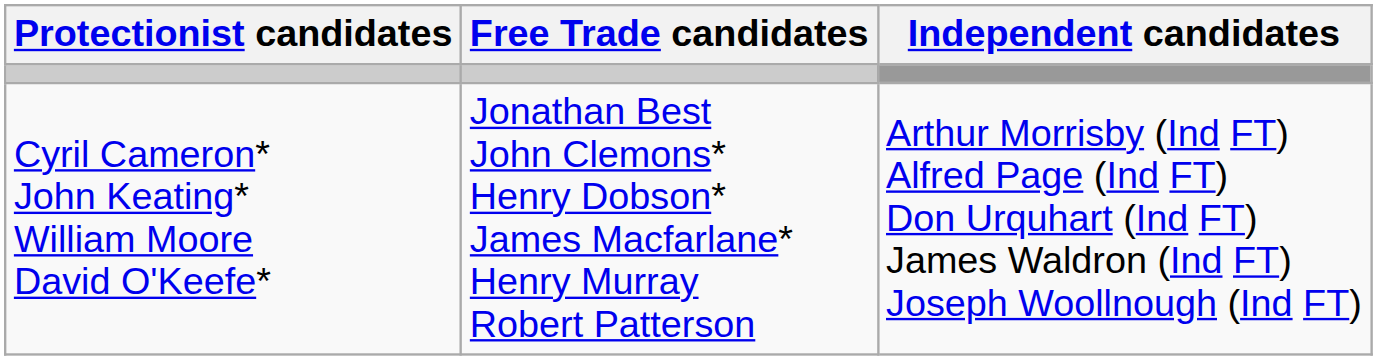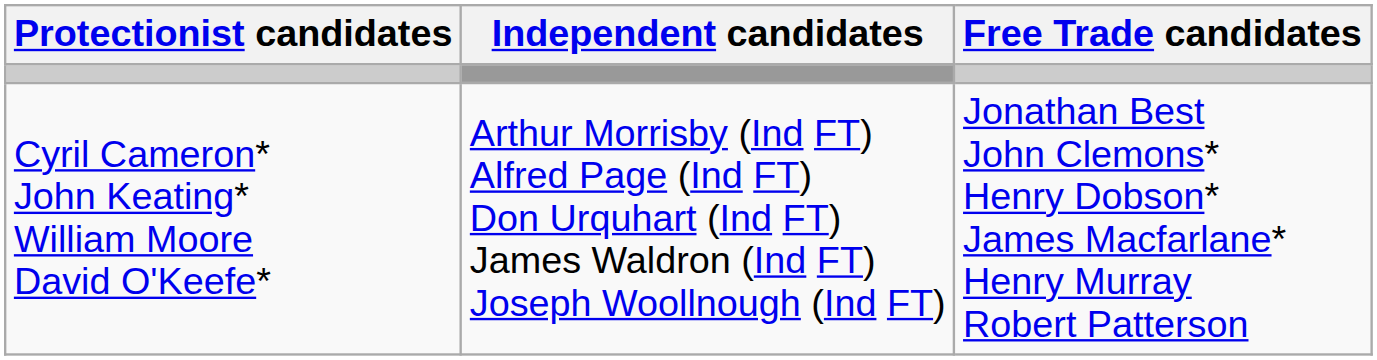columns swapped: Free Trade candidates <-> Independent candidates
